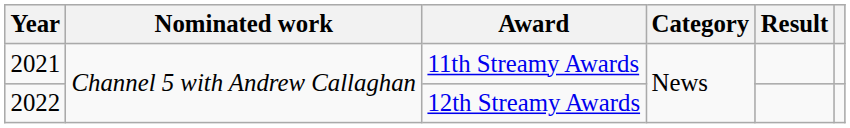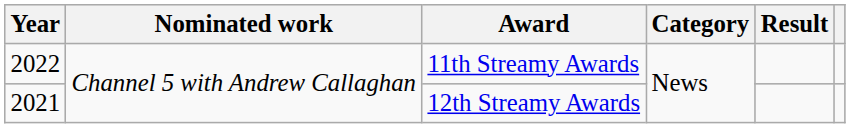11th Streamy Awards | Year: 2021 -> 2022
12th Streamy Awards | Year: 2022 -> 2021
